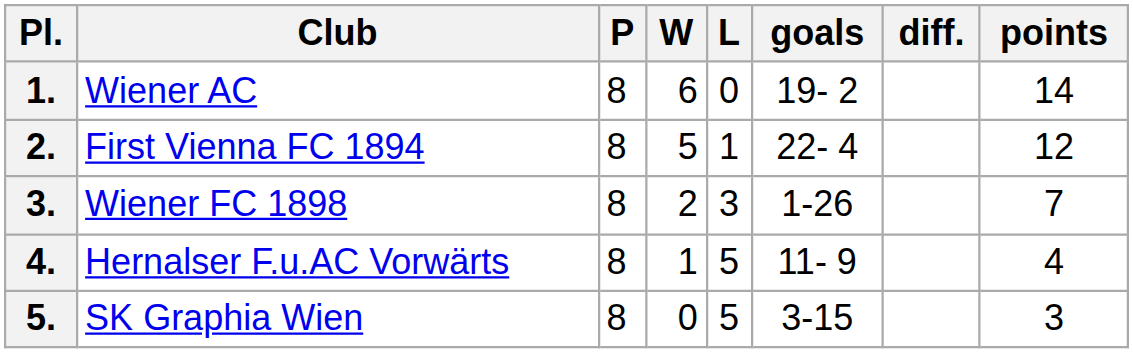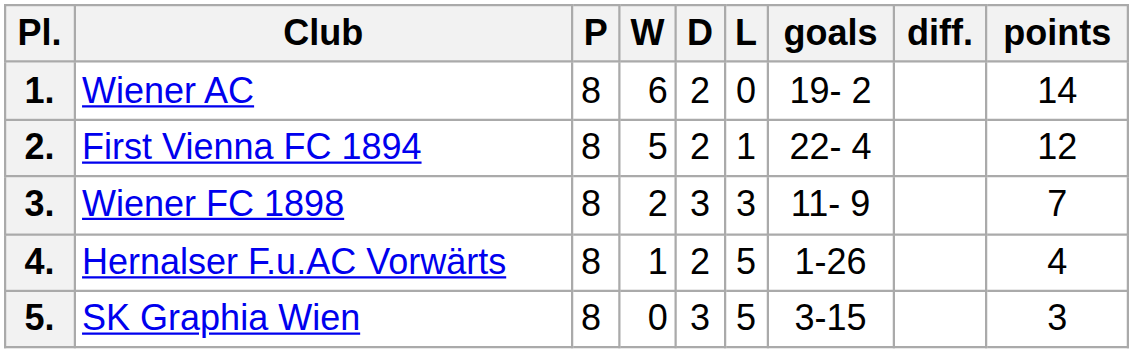+ column: D | 2 | 2 | 3 | 2 | 3
3. | goals: 1-26 -> 11- 9
4. | goals: 11- 9 -> 1-26
